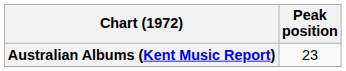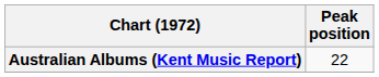Australian Albums (Kent Music Report) | Peak position: 23 -> 22
